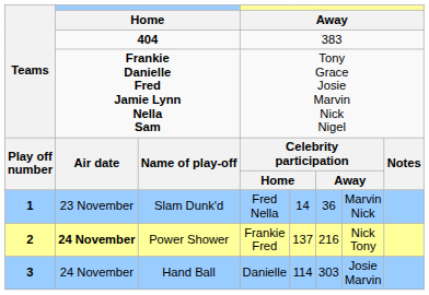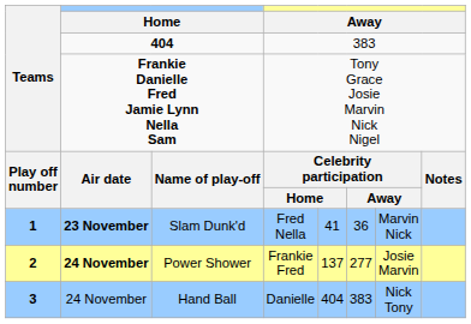Slam Dunk'd | column 2: normal -> bold
Slam Dunk'd | column 5: 14 -> 41
Power Shower | column 6: 216 -> 277
Power Shower | column 7: Nick Tony -> Josie Marvin
Hand Ball | column 5: 114 -> 404
Hand Ball | column 6: 303 -> 383
Hand Ball | column 7: Josie Marvin -> Nick Tony
